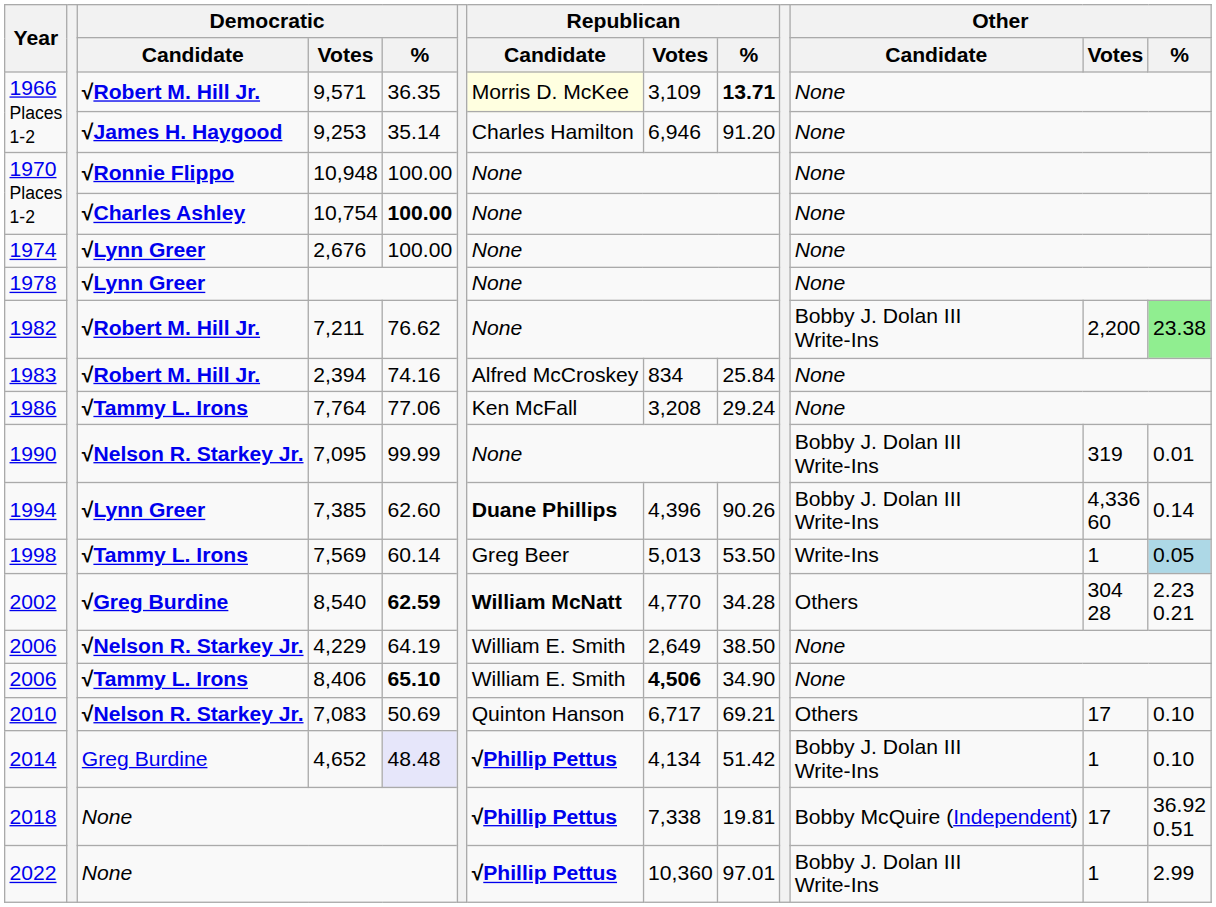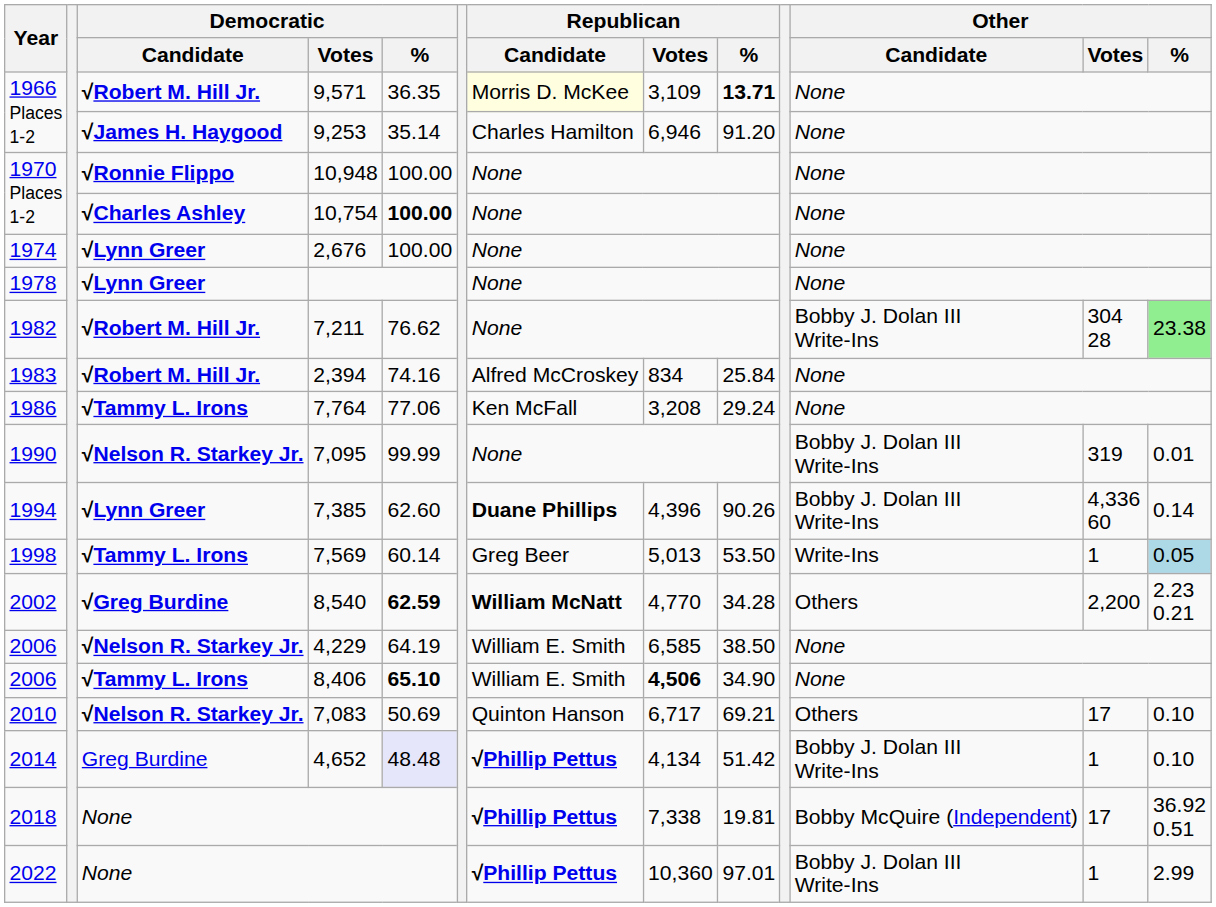7,211 | Other / Votes: 2,200 -> 304 28
8,540 | Other / Votes: 304 28 -> 2,200
4,229 | Republican / Votes: 2,649 -> 6,585
